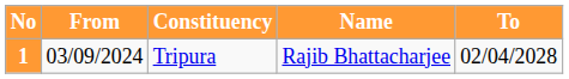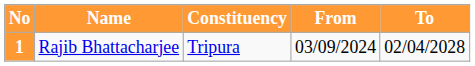columns swapped: Name <-> From
